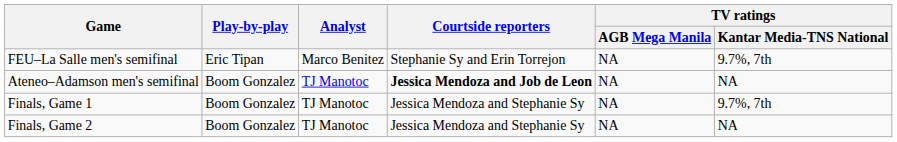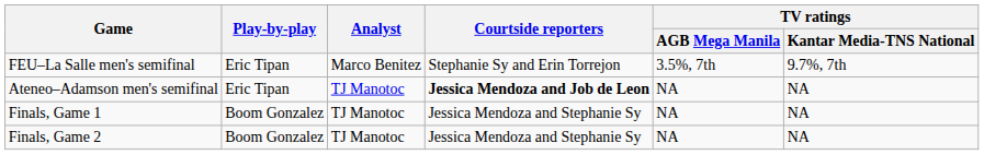FEU–La Salle men's semifinal | TV ratings / AGB Mega Manila: NA -> 3.5%, 7th
Ateneo–Adamson men's semifinal | Play-by-play: Boom Gonzalez -> Eric Tipan
Finals, Game 1 | TV ratings / Kantar Media-TNS National: 9.7%, 7th -> NA
